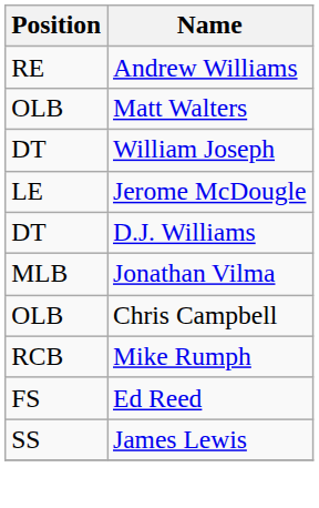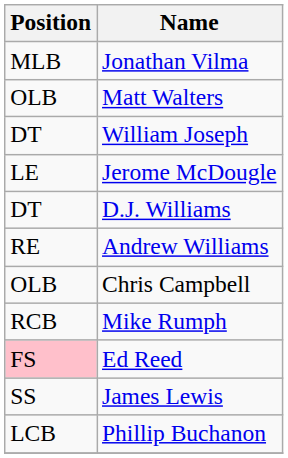rows swapped: Andrew Williams <-> Jonathan Vilma
Ed Reed | Position: no background -> pink background
+ row: LCB | Phillip Buchanon
